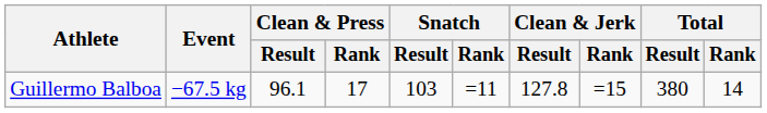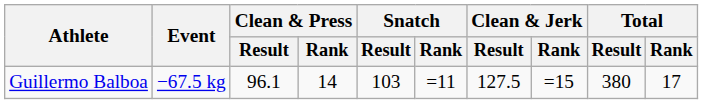Guillermo Balboa | Clean & Press / Rank: 17 -> 14
Guillermo Balboa | Clean & Jerk / Result: 127.8 -> 127.5
Guillermo Balboa | Total / Rank: 14 -> 17
